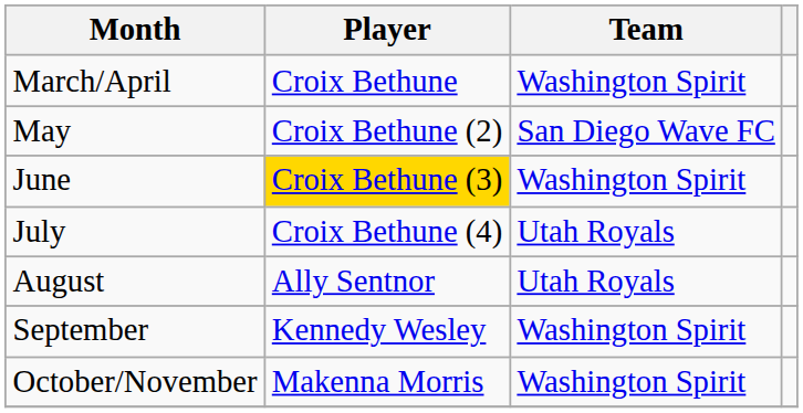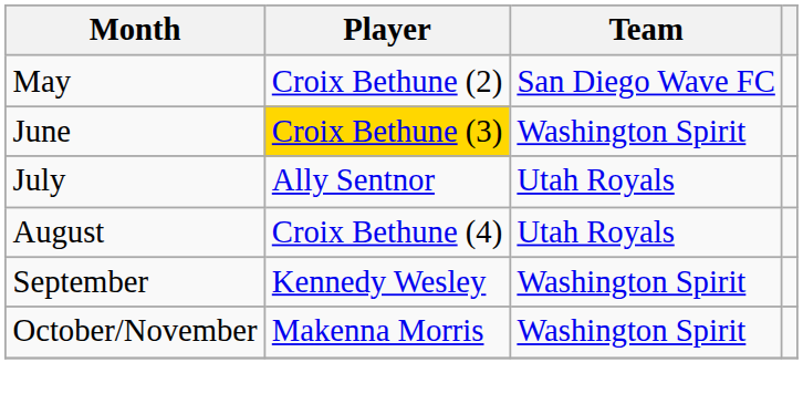- row: March/April | Croix Bethune | Washington Spirit
July | Player: Croix Bethune (4) -> Ally Sentnor
August | Player: Ally Sentnor -> Croix Bethune (4)
